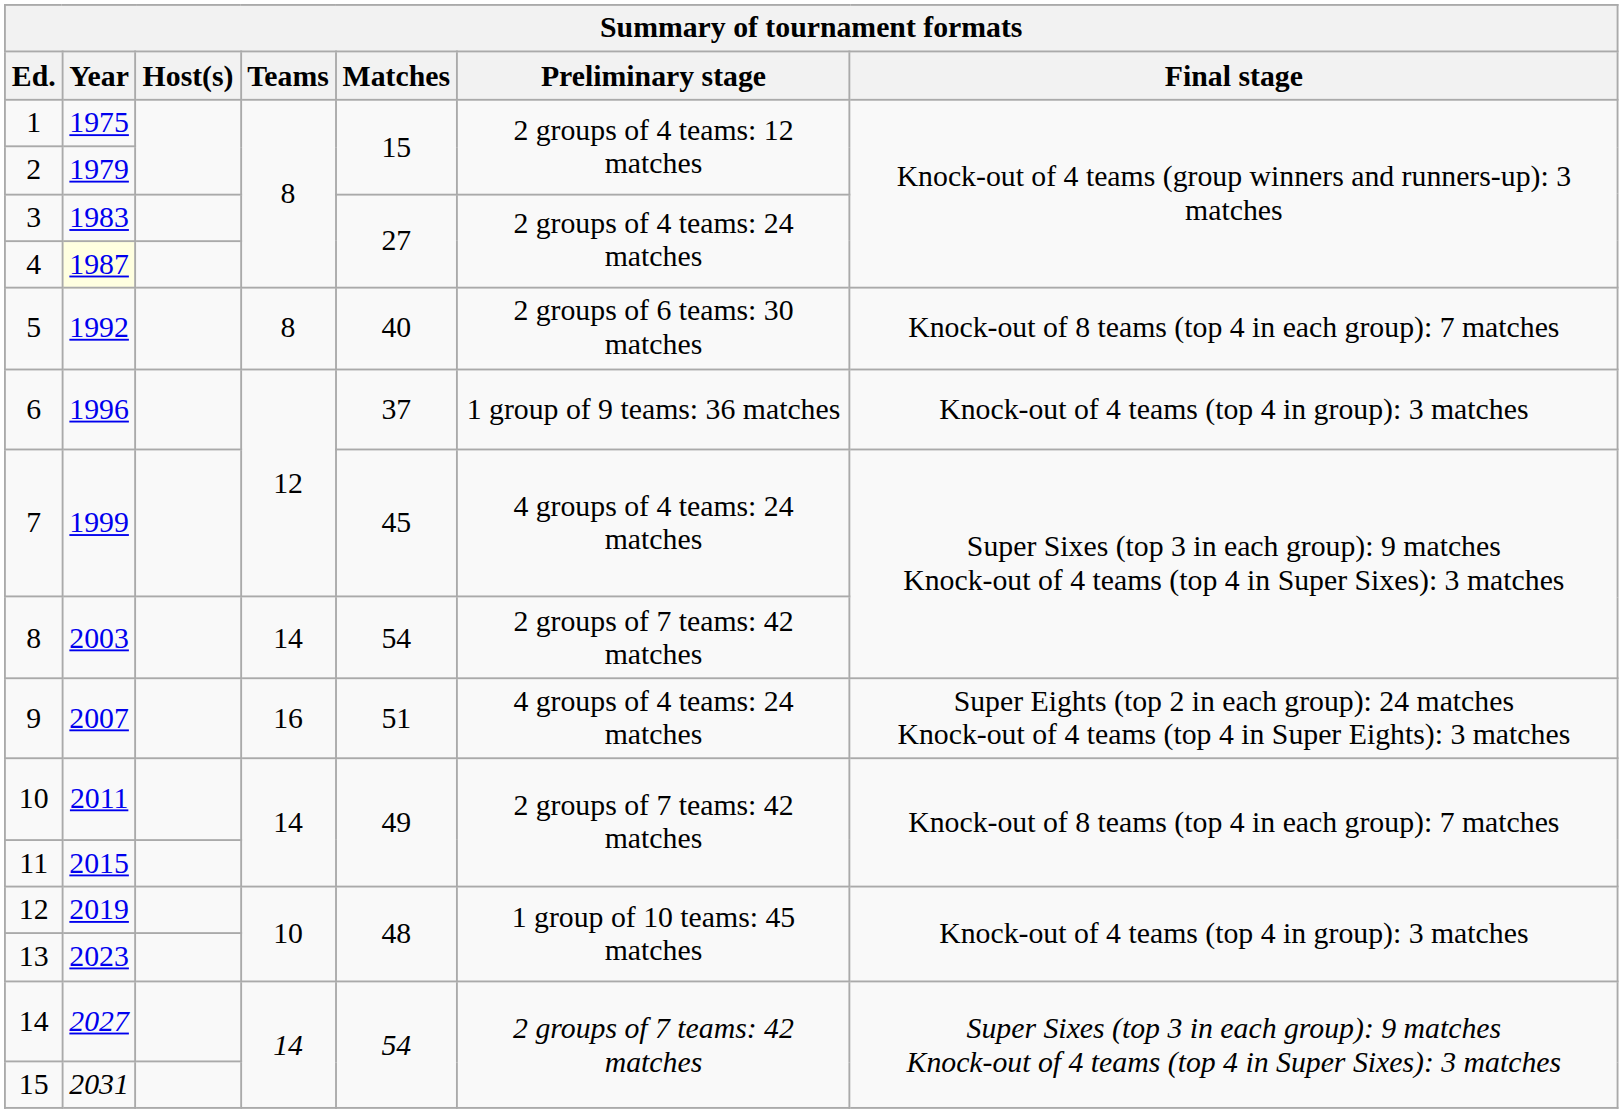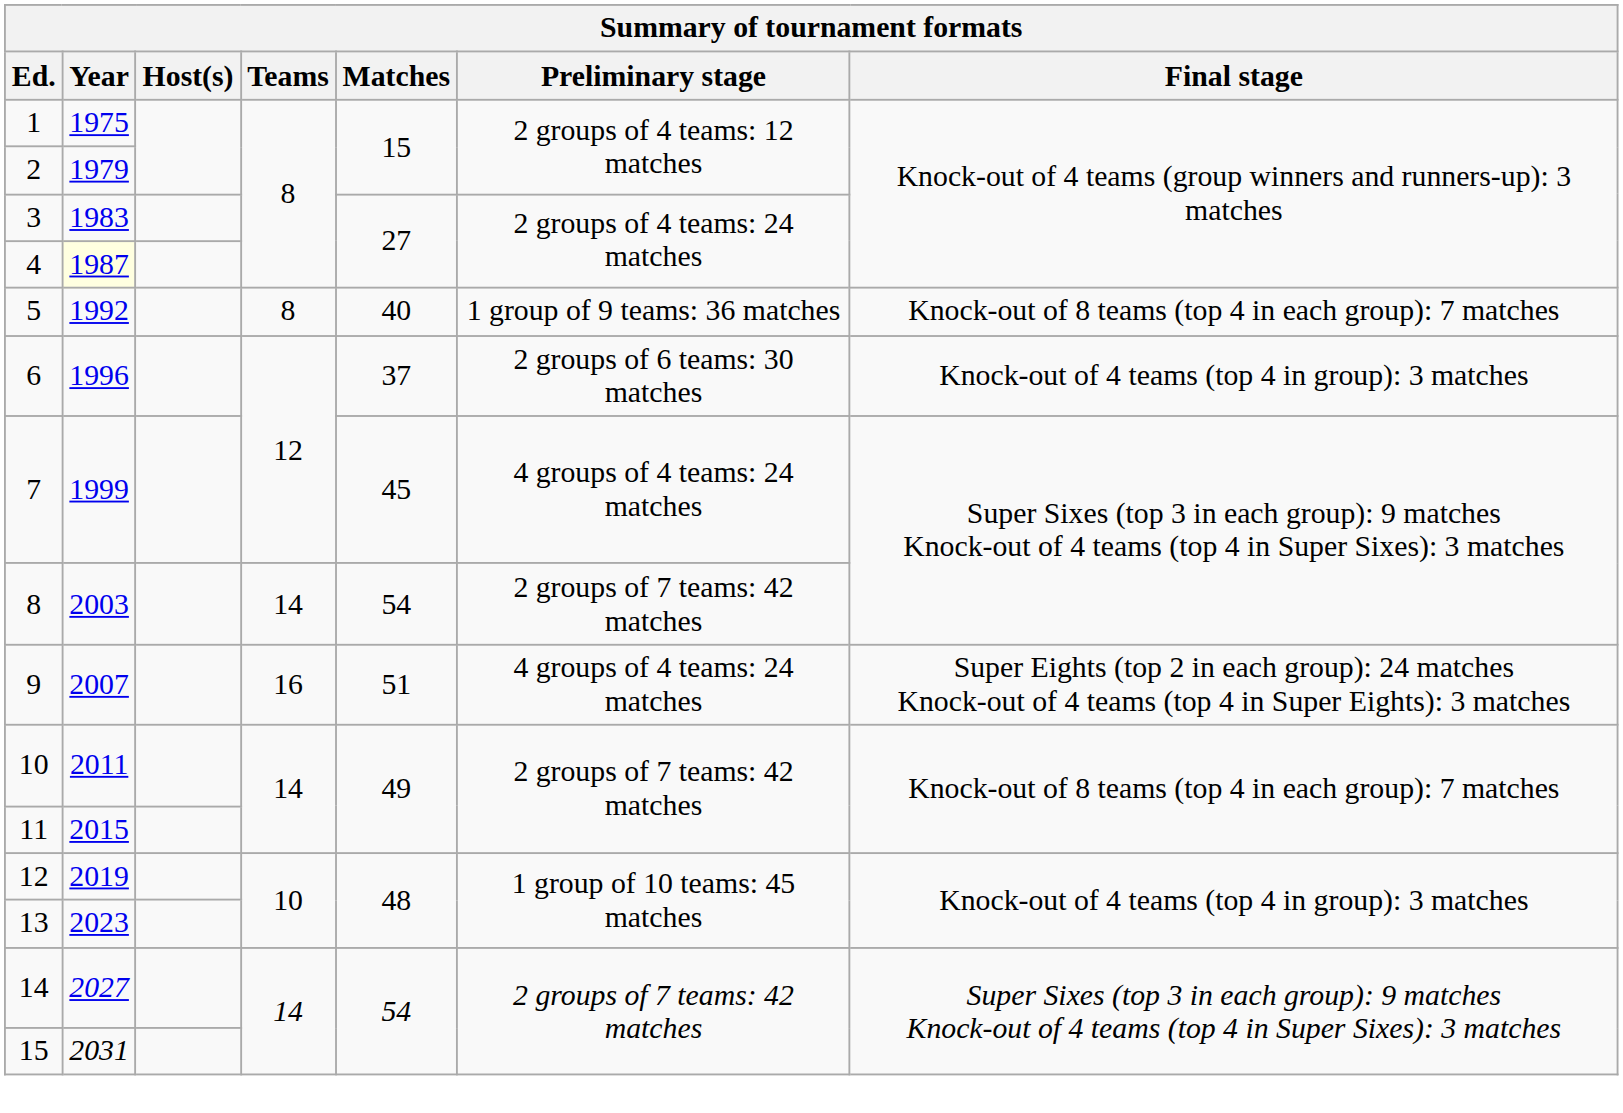5 | Preliminary stage: 2 groups of 6 teams: 30 matches -> 1 group of 9 teams: 36 matches
6 | Preliminary stage: 1 group of 9 teams: 36 matches -> 2 groups of 6 teams: 30 matches
